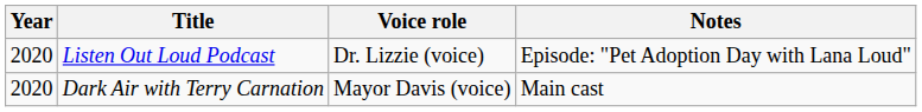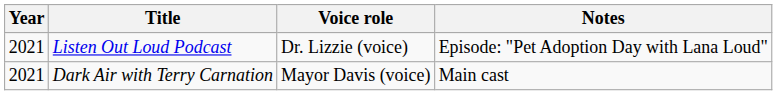Listen Out Loud Podcast | Year: 2020 -> 2021
Dark Air with Terry Carnation | Year: 2020 -> 2021
